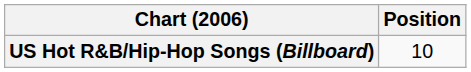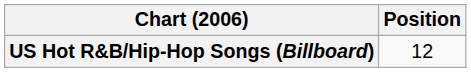US Hot R&B/Hip-Hop Songs (Billboard) | Position: 10 -> 12
